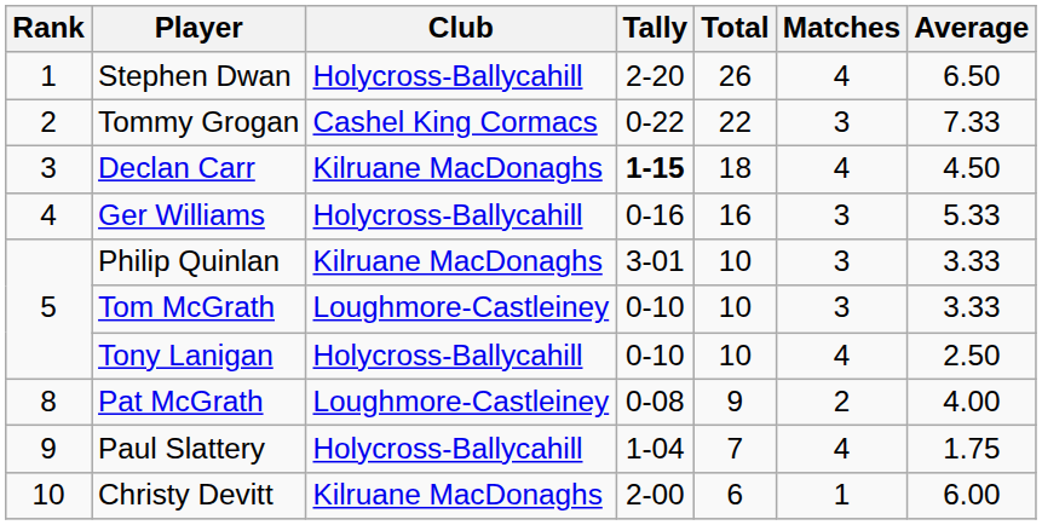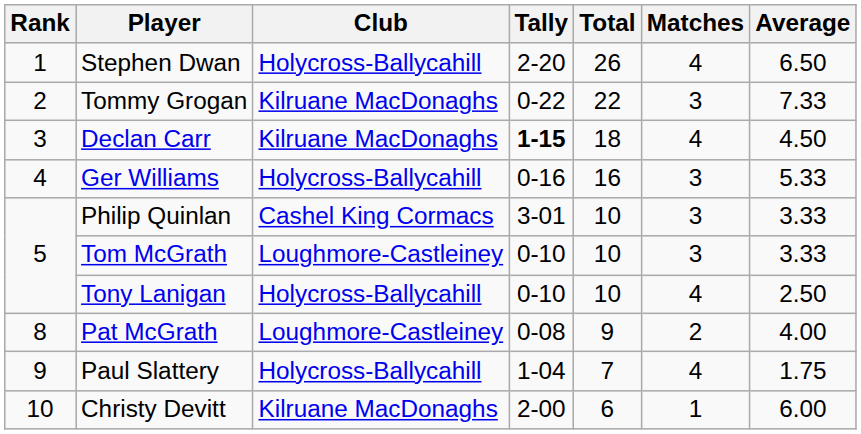Tommy Grogan | Club: Cashel King Cormacs -> Kilruane MacDonaghs
Philip Quinlan | Club: Kilruane MacDonaghs -> Cashel King Cormacs
